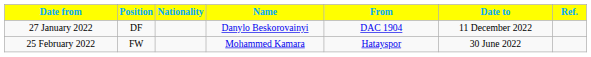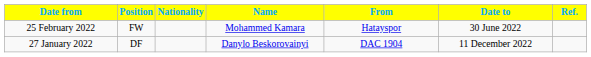rows swapped: 27 January 2022 <-> 25 February 2022
